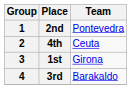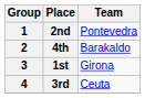4th | Team: Ceuta -> Barakaldo
3rd | Team: Barakaldo -> Ceuta
